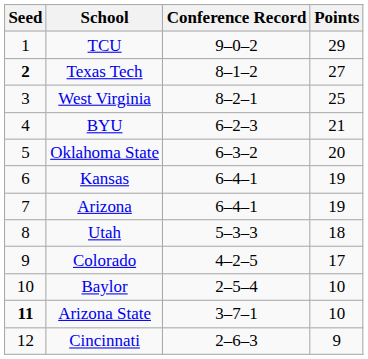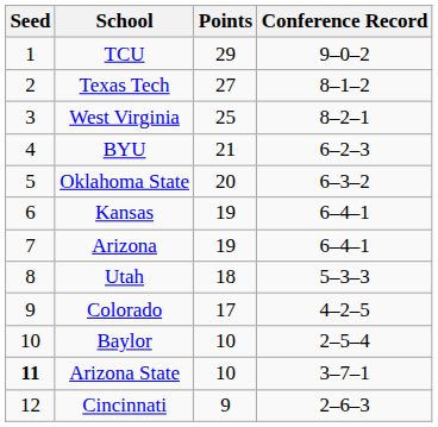columns swapped: Conference Record <-> Points
Texas Tech | Seed: bold -> normal
